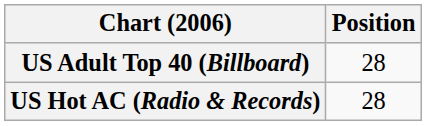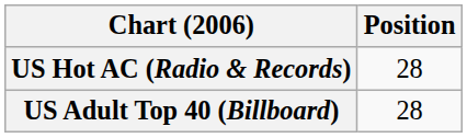rows swapped: US Adult Top 40 (Billboard) <-> US Hot AC (Radio & Records)
